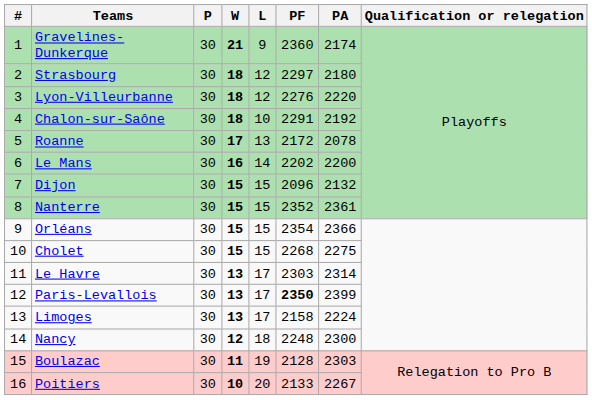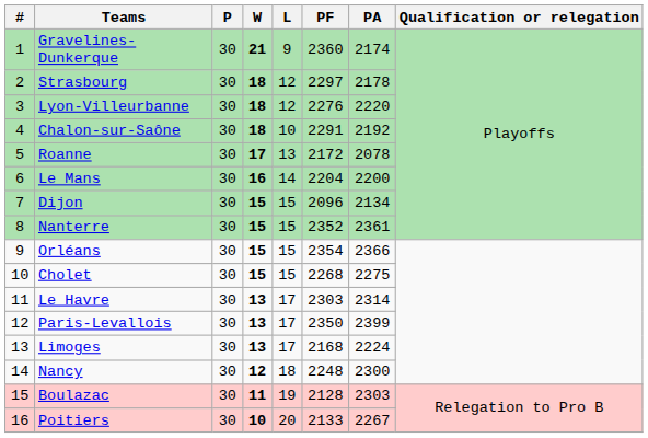Strasbourg | PA: 2180 -> 2178
Le Mans | PF: 2202 -> 2204
Dijon | PA: 2132 -> 2134
Paris-Levallois | PF: bold -> normal
Limoges | PF: 2158 -> 2168
